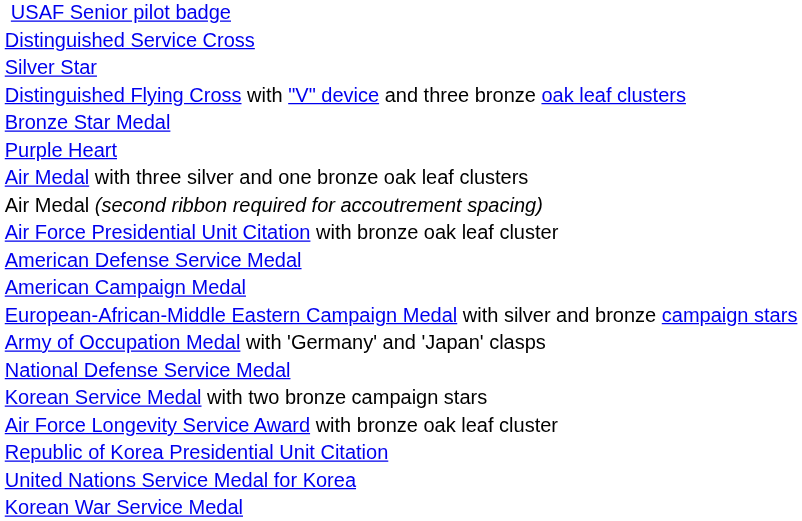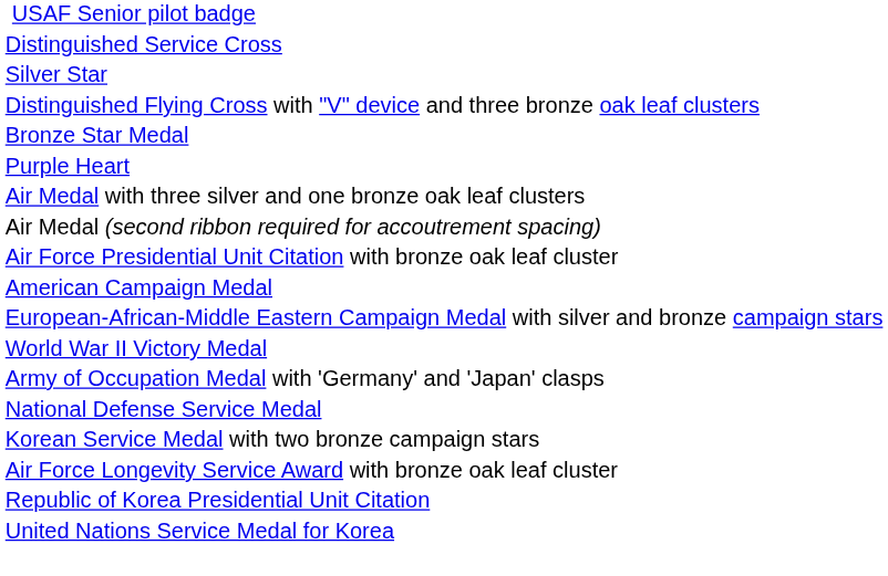- row: American Defense Service Medal
+ row: World War II Victory Medal
- row: Korean War Service Medal
